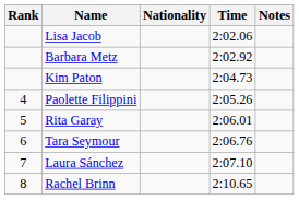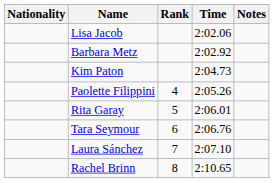columns swapped: Rank <-> Nationality
